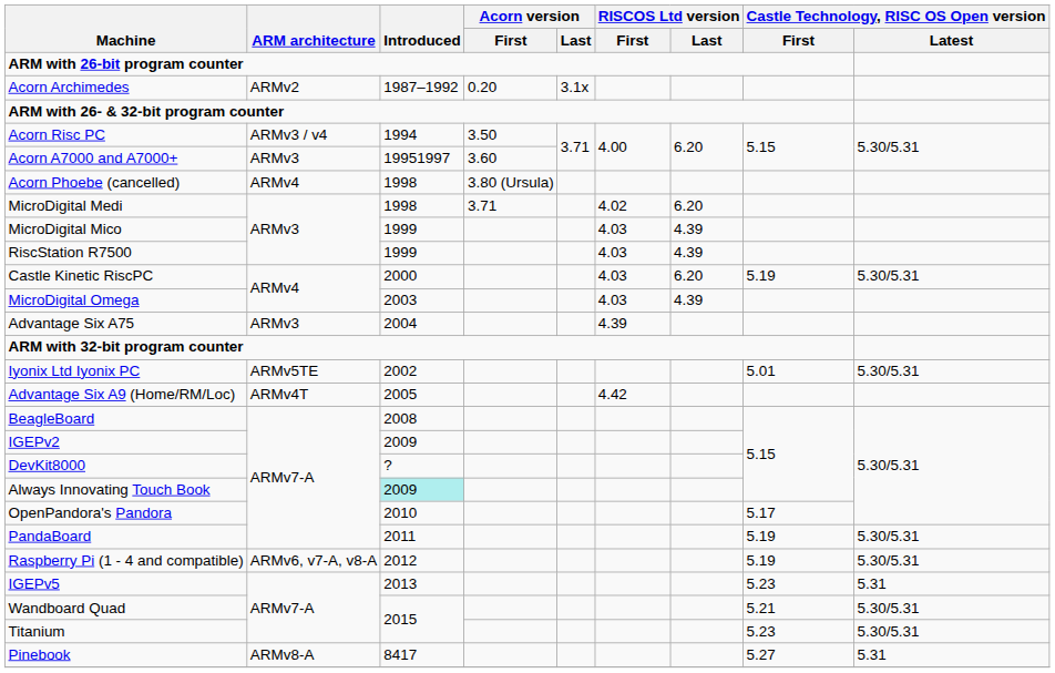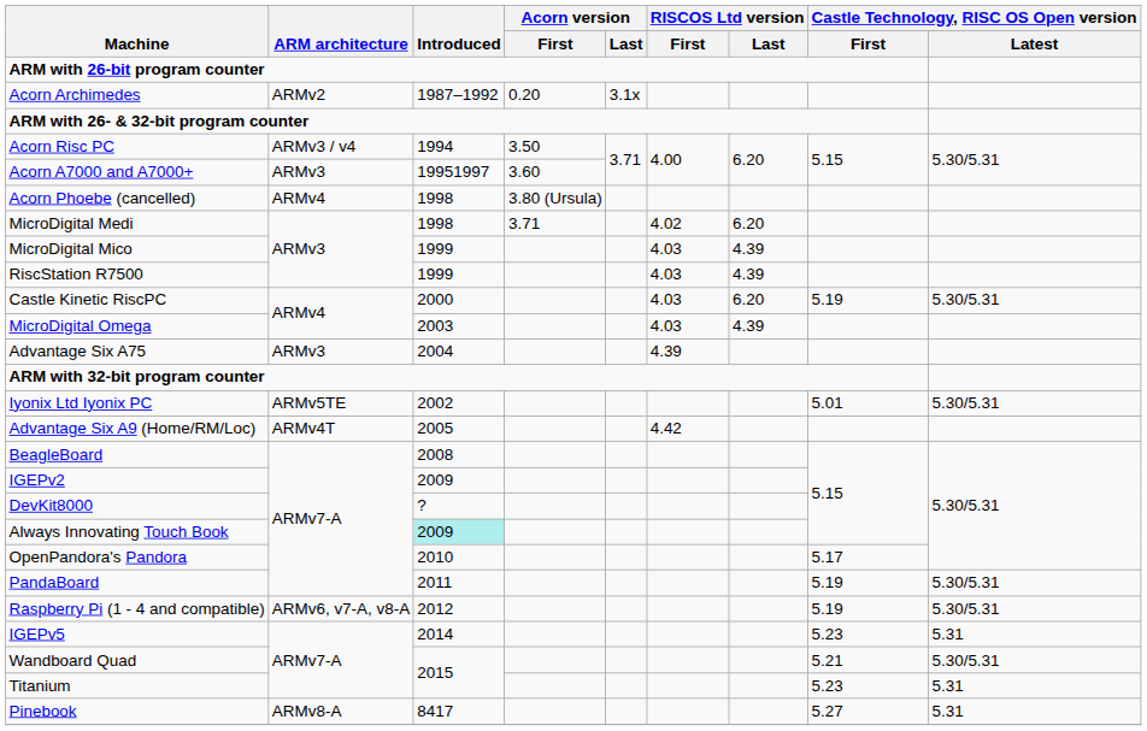IGEPv5 | Introduced: 2013 -> 2014
Titanium | Castle Technology, RISC OS Open version / Latest: 5.30/5.31 -> 5.31
